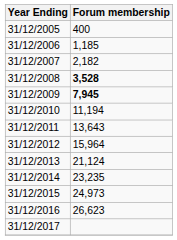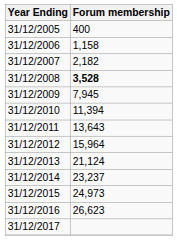31/12/2006 | Forum membership: 1,185 -> 1,158
31/12/2009 | Forum membership: bold -> normal
31/12/2010 | Forum membership: 11,194 -> 11,394
31/12/2014 | Forum membership: 23,235 -> 23,237
